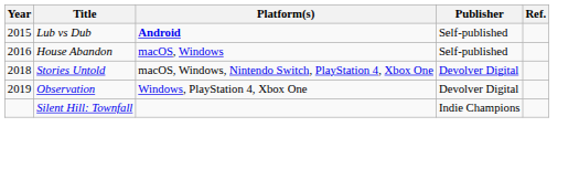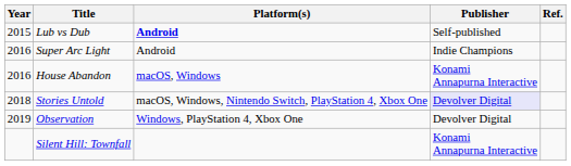+ row: 2016 | Super Arc Light | Android | Indie Champions
House Abandon | Publisher: Self-published -> Konami Annapurna Interactive
Stories Untold | Publisher: no background -> lavender background
Silent Hill: Townfall | Publisher: Indie Champions -> Konami Annapurna Interactive
